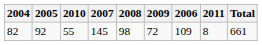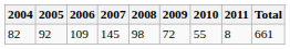columns swapped: 2006 <-> 2010
